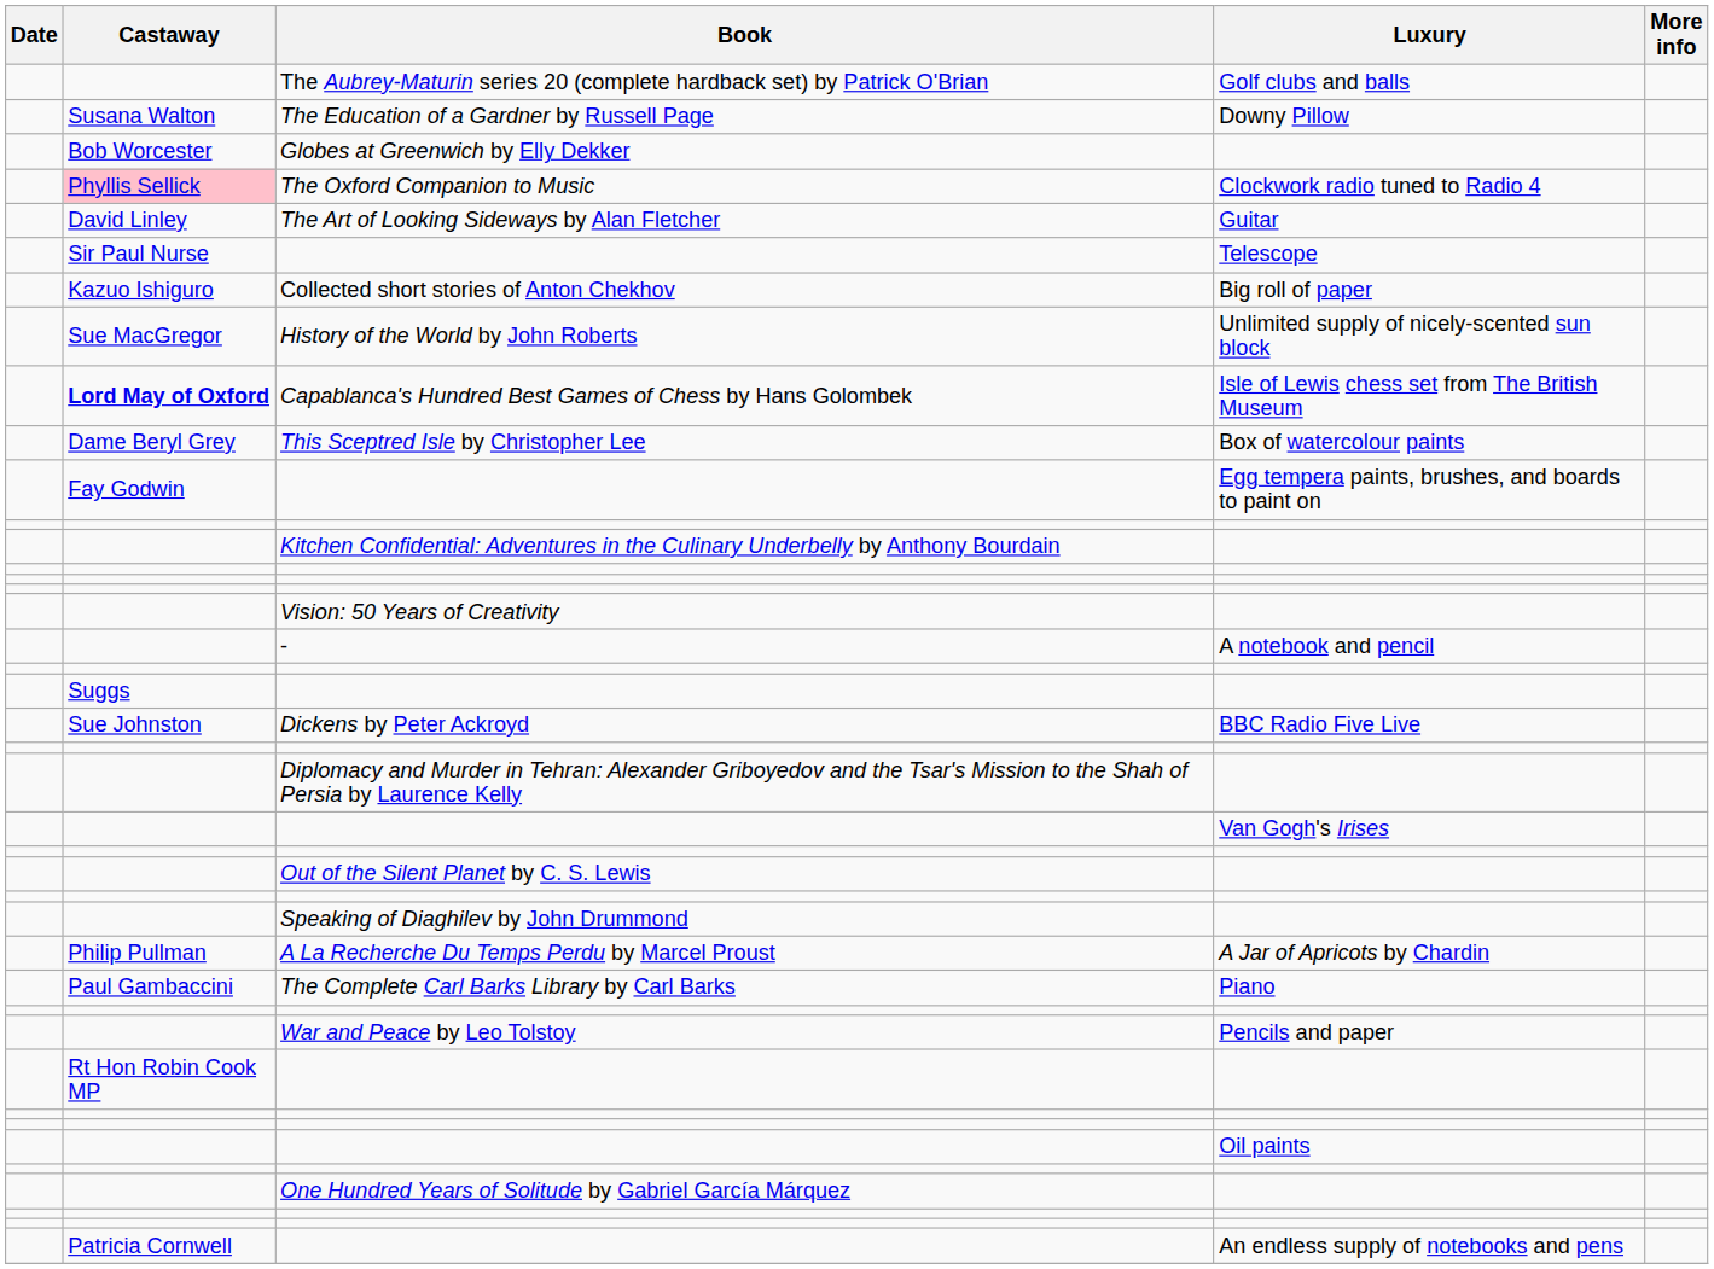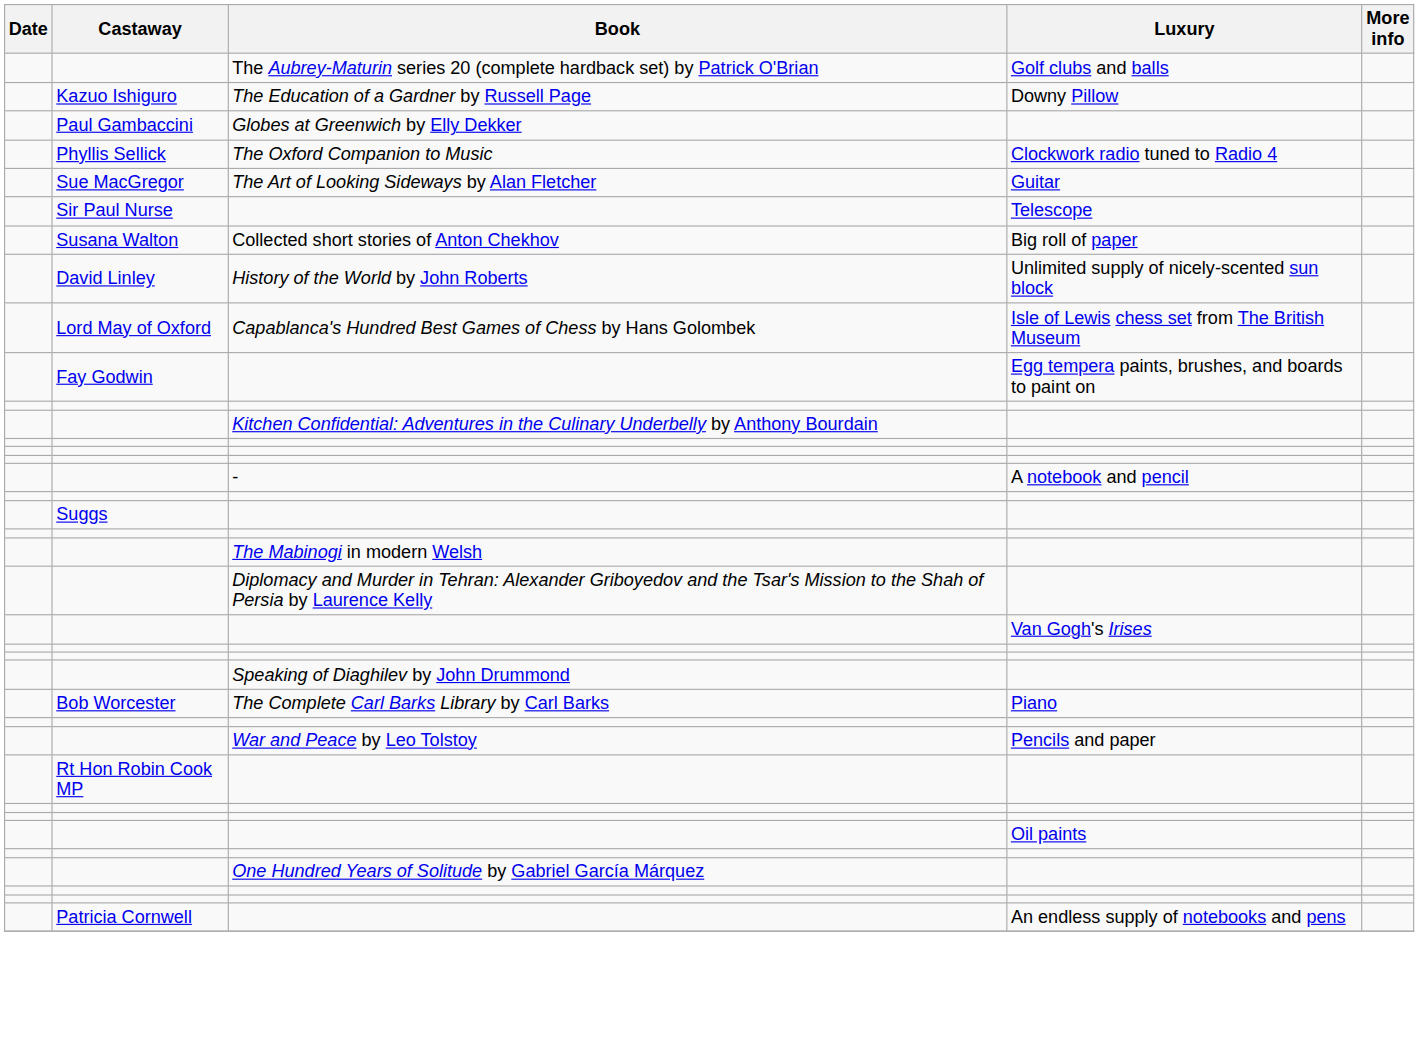The Education of a Gardner by Russell Page | Castaway: Susana Walton -> Kazuo Ishiguro
Globes at Greenwich by Elly Dekker | Castaway: Bob Worcester -> Paul Gambaccini
The Oxford Companion to Music | Castaway: pink background -> no background
The Art of Looking Sideways by Alan Fletcher | Castaway: David Linley -> Sue MacGregor
Collected short stories of Anton Chekhov | Castaway: Kazuo Ishiguro -> Susana Walton
History of the World by John Roberts | Castaway: Sue MacGregor -> David Linley
Capablanca's Hundred Best Games of Chess by Hans Golombek | Castaway: bold -> normal
- row: Dame Beryl Grey | This Sceptred Isle by Christopher Lee | Box of watercolour paints
- row: Vision: 50 Years of Creativity
- row: Sue Johnston | Dickens by Peter Ackroyd | BBC Radio Five Live
+ row: The Mabinogi in modern Welsh
- row: Out of the Silent Planet by C. S. Lewis
- row: Philip Pullman | A La Recherche Du Temps Perdu by Marcel Proust | A Jar of Apricots by Chardin
The Complete Carl Barks Library by Carl Barks | Castaway: Paul Gambaccini -> Bob Worcester
